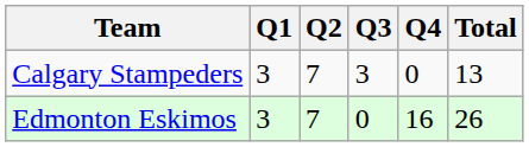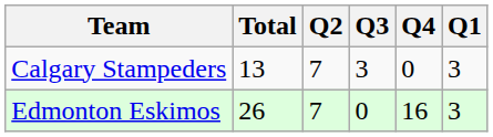columns swapped: Q1 <-> Total
